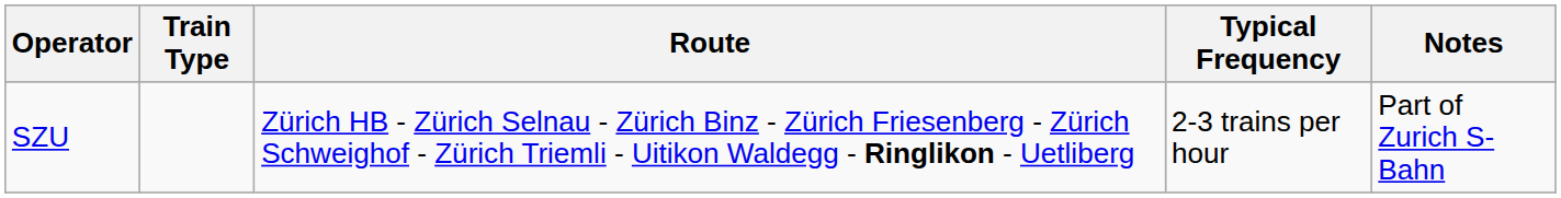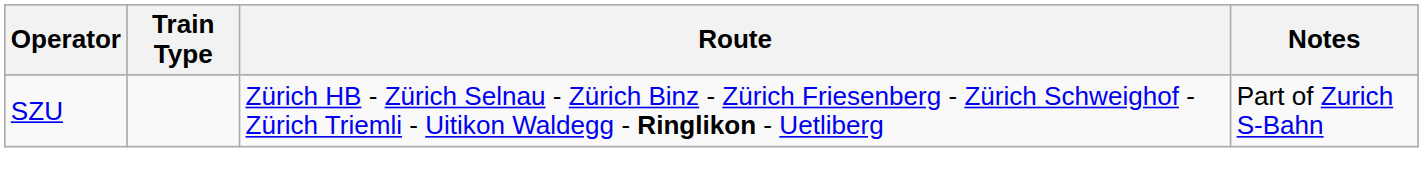- column: Typical Frequency | 2-3 trains per hour
